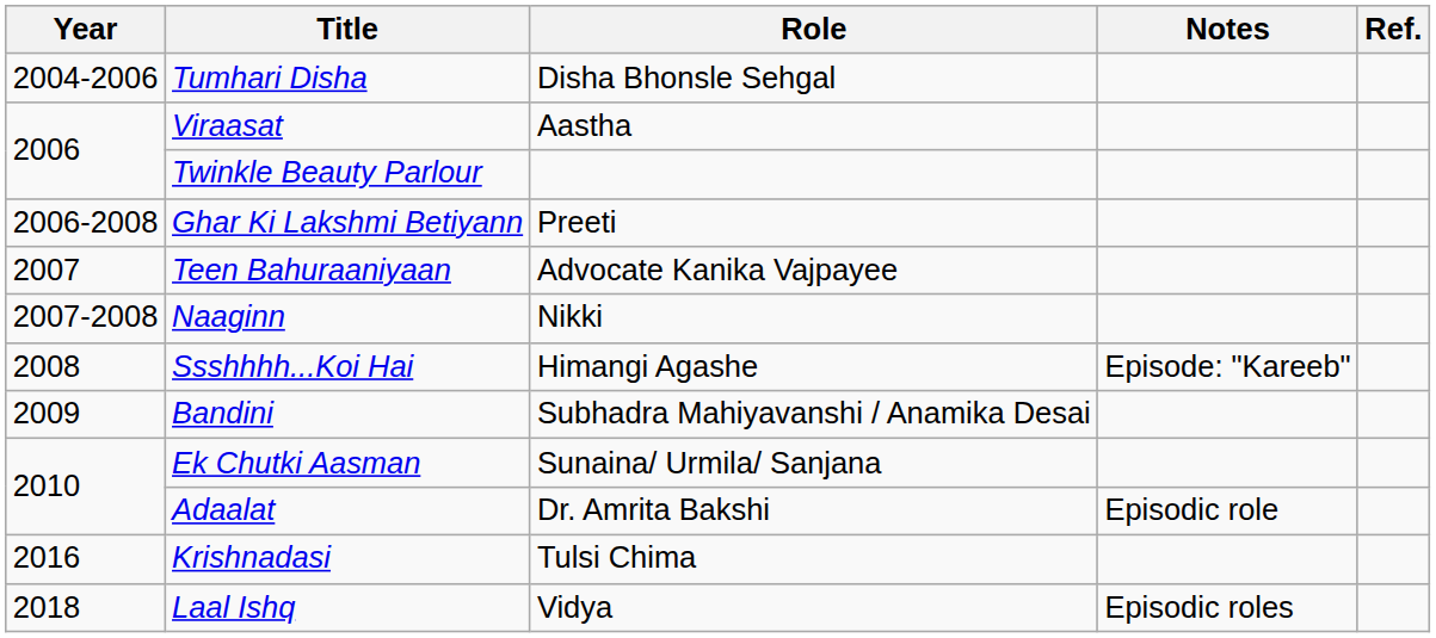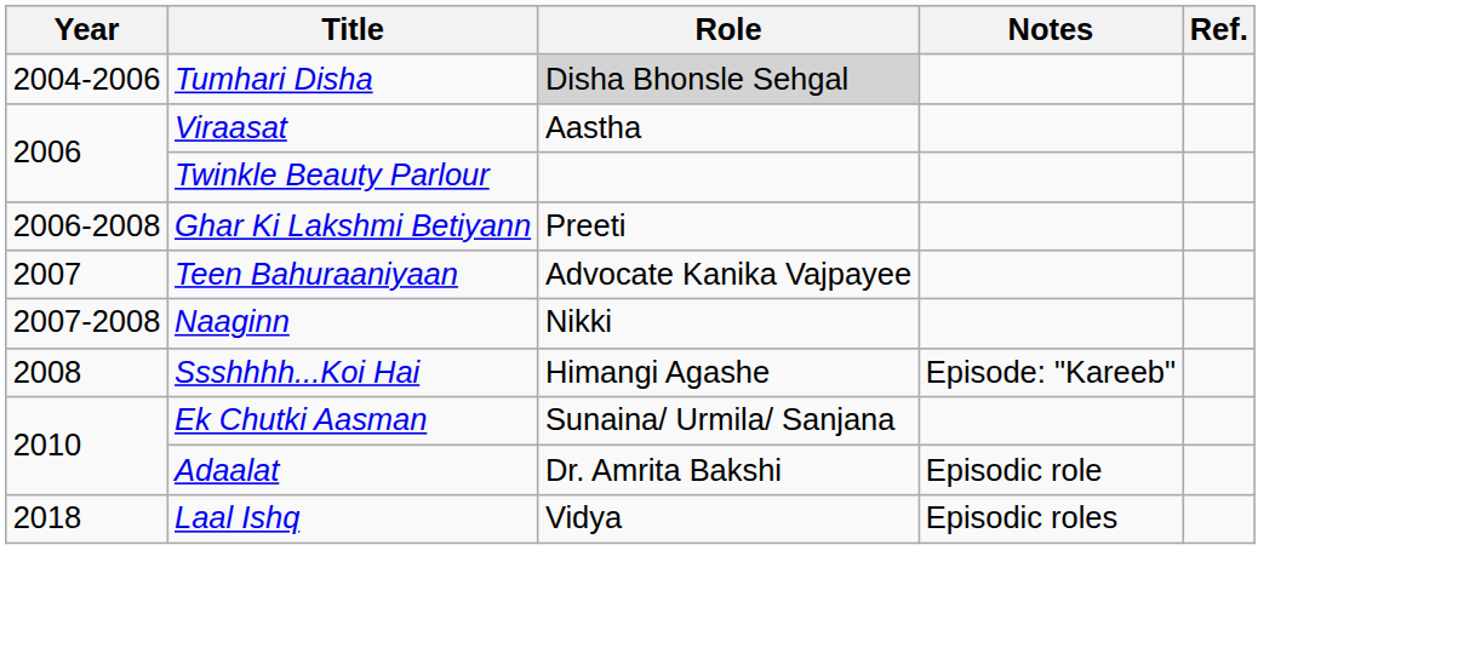Tumhari Disha | Role: no background -> lightgrey background
- row: 2009 | Bandini | Subhadra Mahiyavanshi / Anamika Desai
- row: 2016 | Krishnadasi | Tulsi Chima
